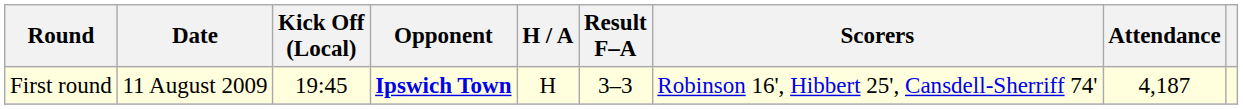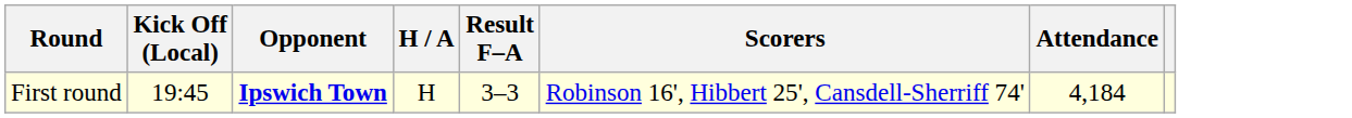- column: Date | 11 August 2009
First round | Attendance: 4,187 -> 4,184
